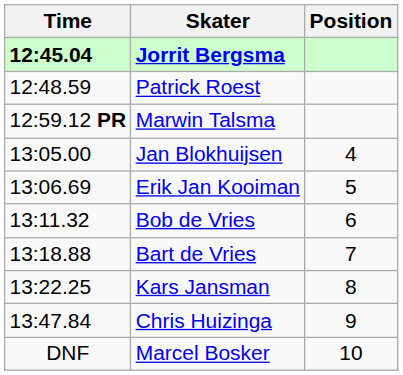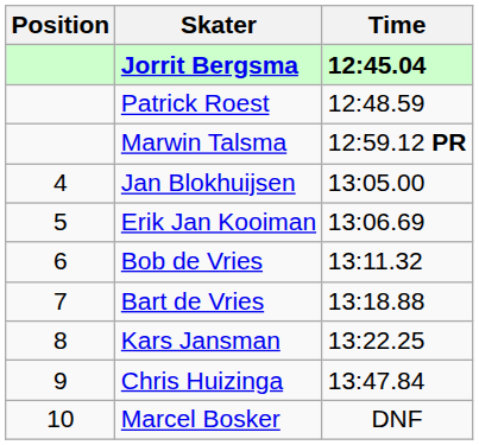columns swapped: Position <-> Time
